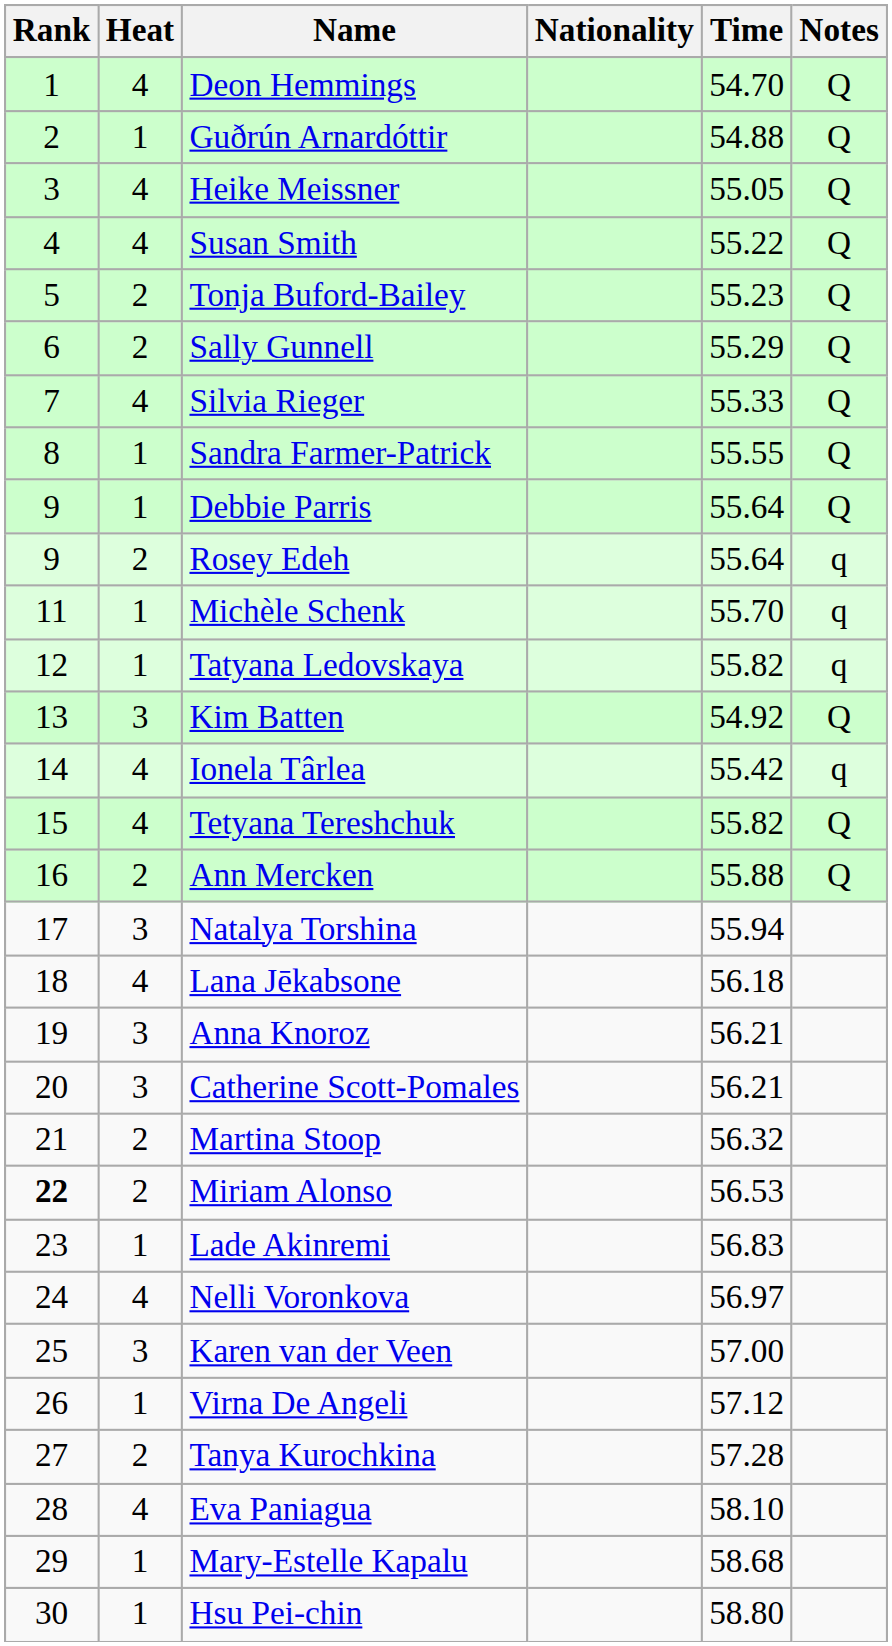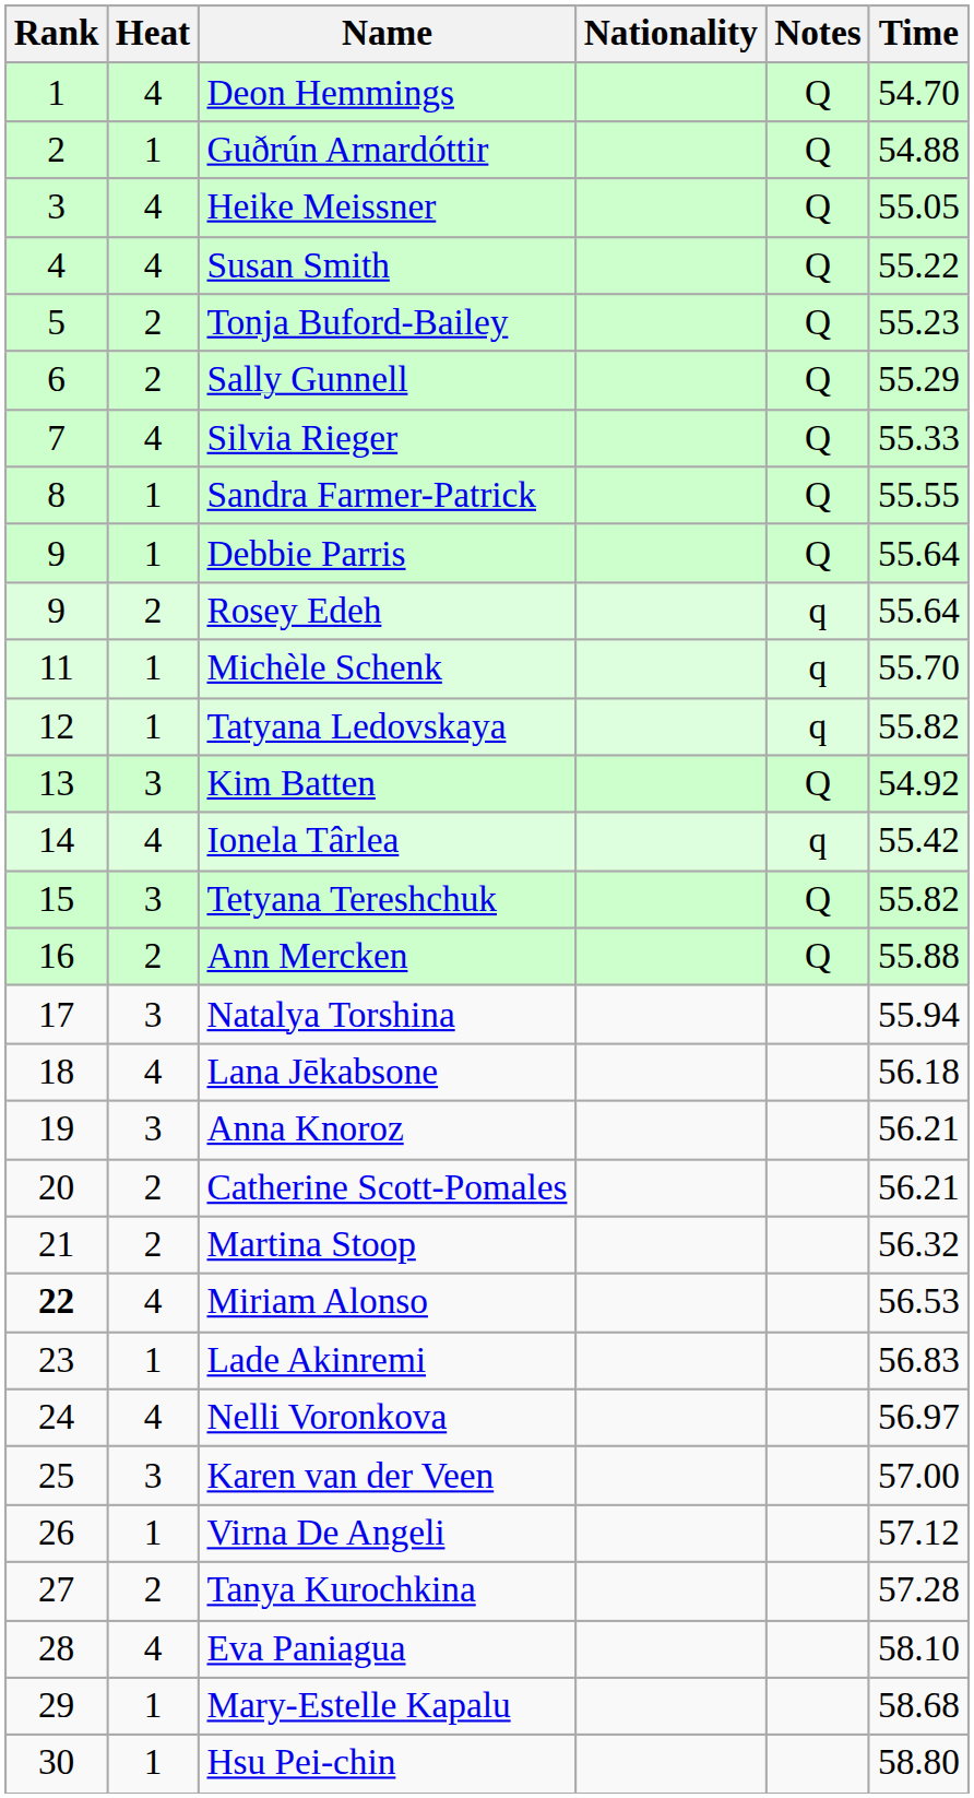columns swapped: Time <-> Notes
Tetyana Tereshchuk | Heat: 4 -> 3
Catherine Scott-Pomales | Heat: 3 -> 2
Miriam Alonso | Heat: 2 -> 4
